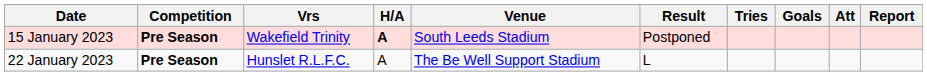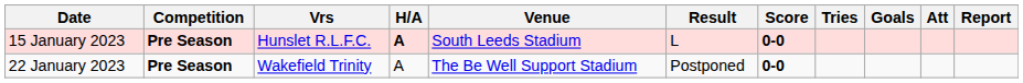+ column: Score | 0-0 | 0-0
15 January 2023 | Vrs: Wakefield Trinity -> Hunslet R.L.F.C.
15 January 2023 | Result: Postponed -> L
22 January 2023 | Vrs: Hunslet R.L.F.C. -> Wakefield Trinity
22 January 2023 | Result: L -> Postponed
